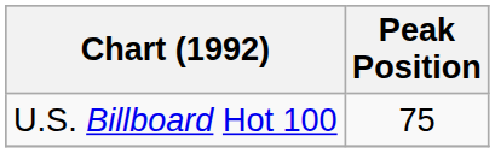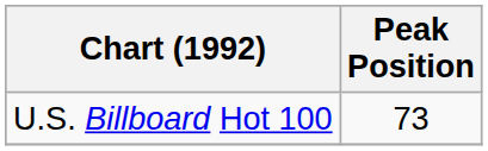U.S. Billboard Hot 100 | Peak Position: 75 -> 73
